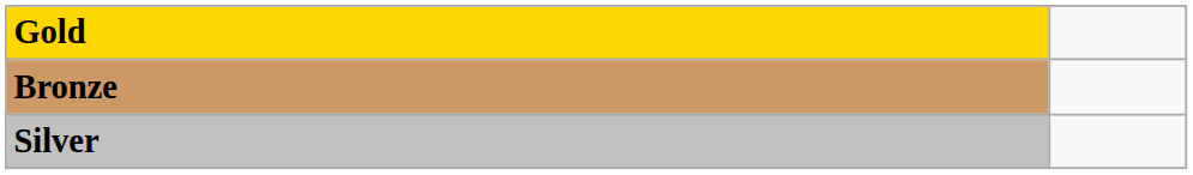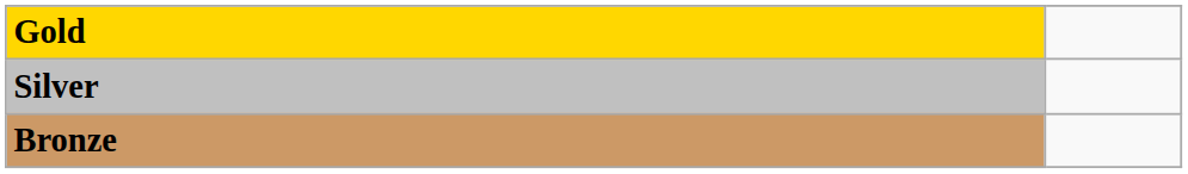rows swapped: Silver <-> Bronze
